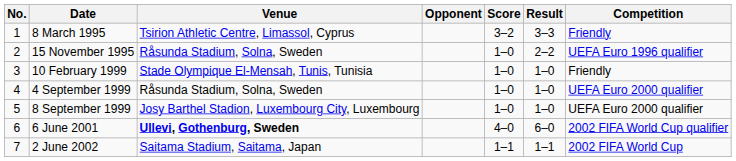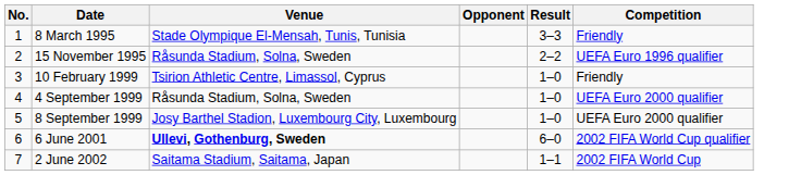- column: Score | 3–2 | 1–0 | 1–0 | 1–0 | 1–0 | 4–0 | 1–1
8 March 1995 | Venue: Tsirion Athletic Centre, Limassol, Cyprus -> Stade Olympique El-Mensah, Tunis, Tunisia
10 February 1999 | Venue: Stade Olympique El-Mensah, Tunis, Tunisia -> Tsirion Athletic Centre, Limassol, Cyprus
